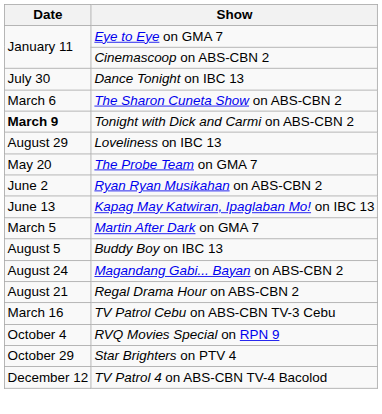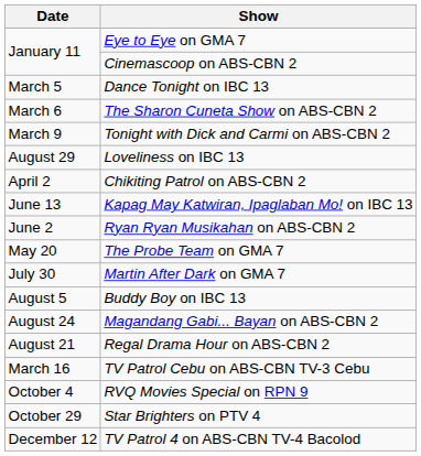Dance Tonight on IBC 13 | Date: July 30 -> March 5
Tonight with Dick and Carmi on ABS-CBN 2 | Date: bold -> normal
+ row: April 2 | Chikiting Patrol on ABS-CBN 2
rows swapped: The Probe Team on GMA 7 <-> Kapag May Katwiran, Ipaglaban Mo! on IBC 13
Martin After Dark on GMA 7 | Date: March 5 -> July 30
